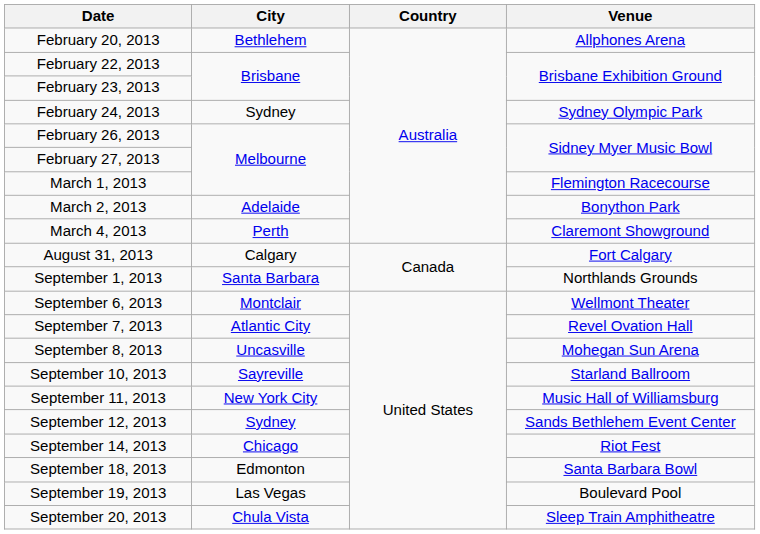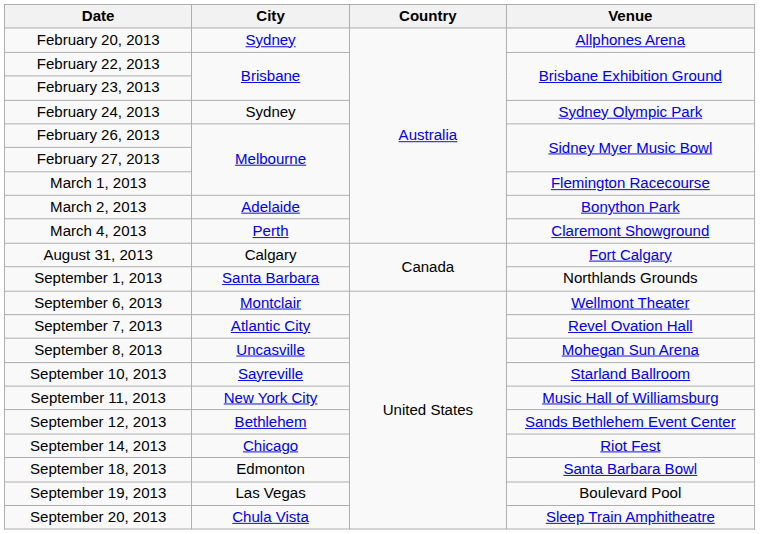February 20, 2013 | City: Bethlehem -> Sydney
September 12, 2013 | City: Sydney -> Bethlehem
